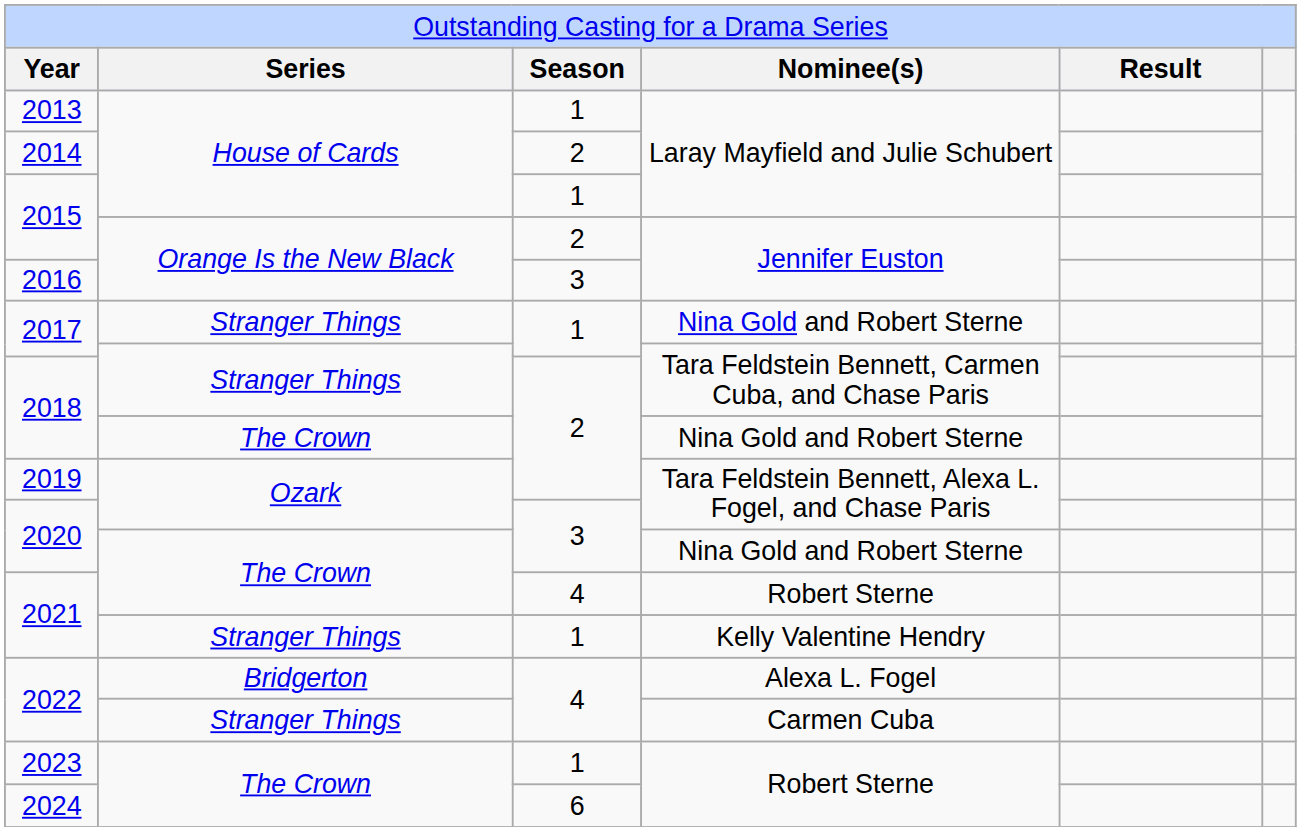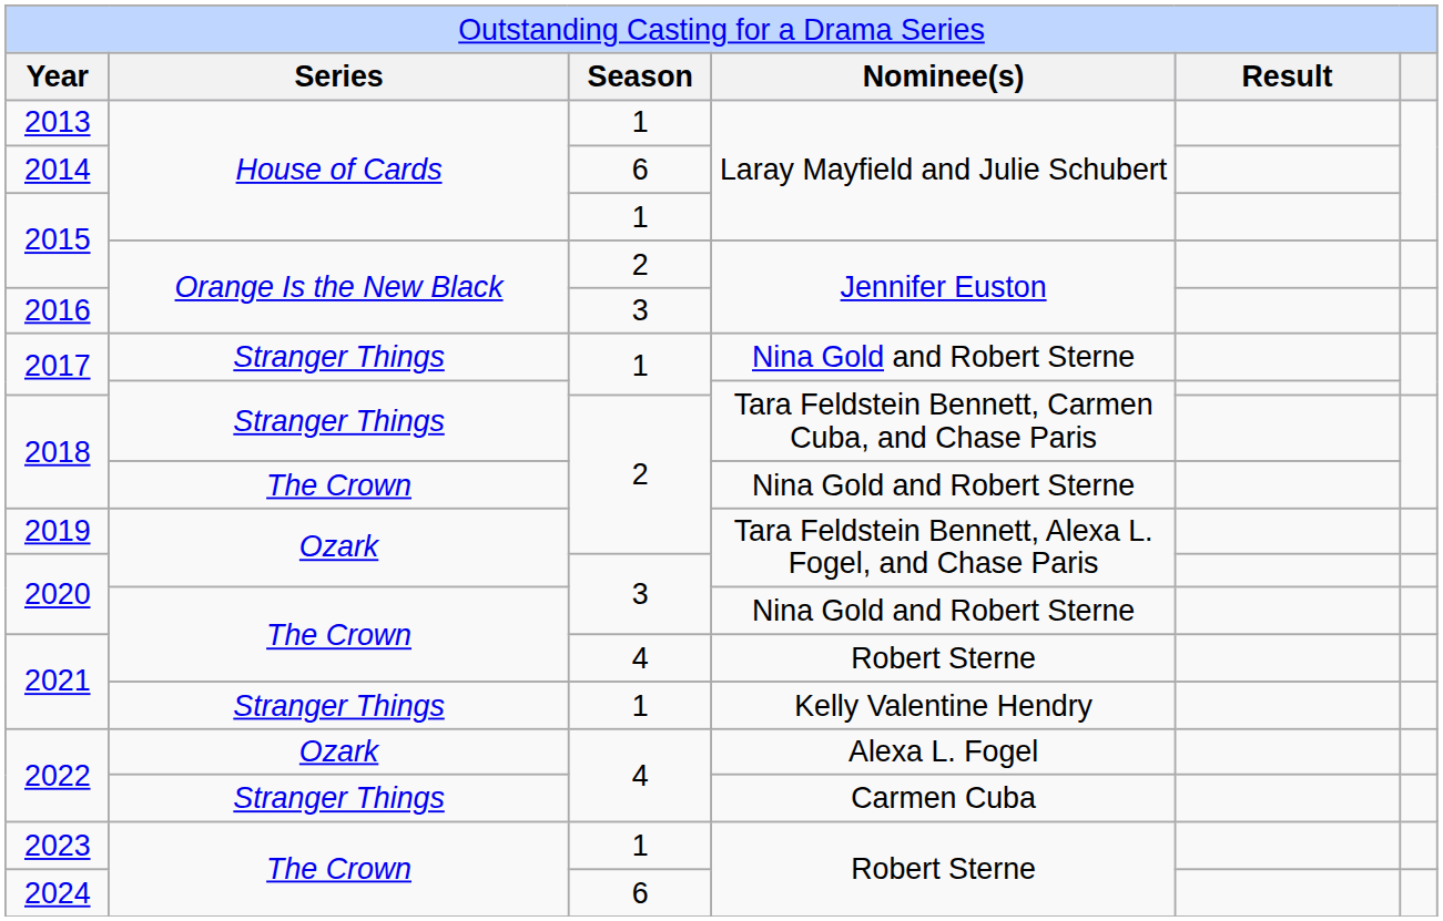2014 | column 3: 2 -> 6
2022 / Alexa L. Fogel | column 2: Bridgerton -> Ozark
